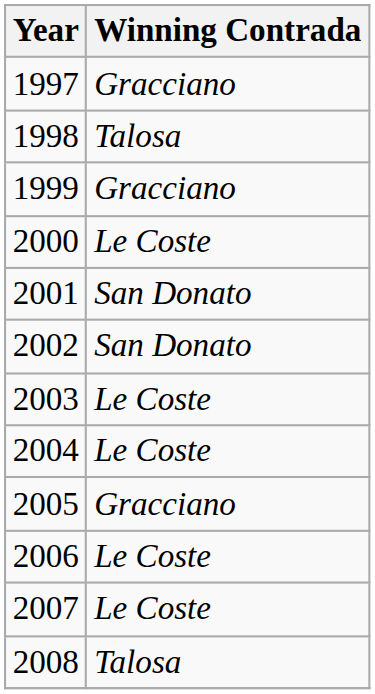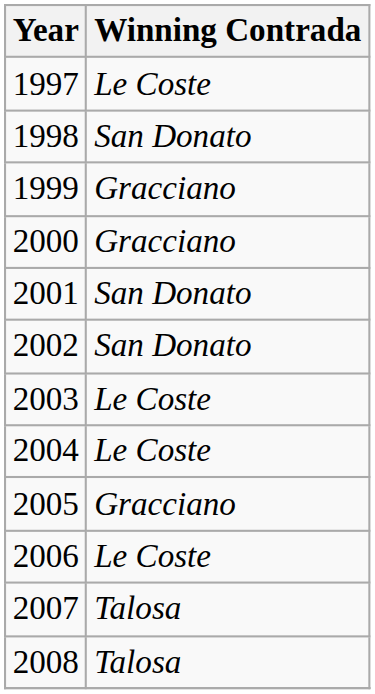1997 | Winning Contrada: Gracciano -> Le Coste
1998 | Winning Contrada: Talosa -> San Donato
2000 | Winning Contrada: Le Coste -> Gracciano
2007 | Winning Contrada: Le Coste -> Talosa
